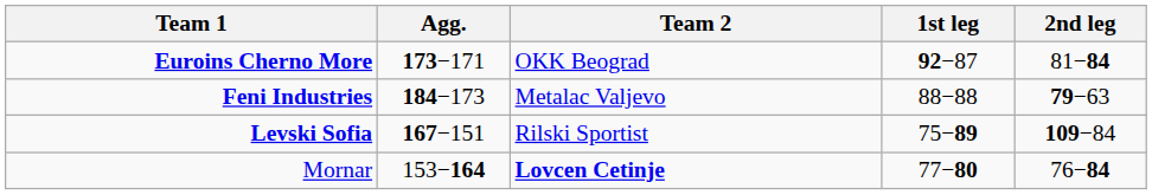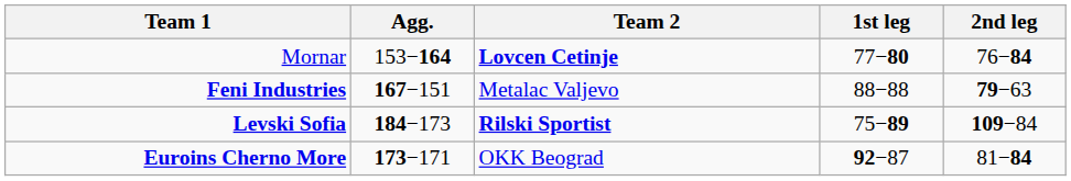rows swapped: Mornar <-> Euroins Cherno More
Feni Industries | Agg.: 184−173 -> 167−151
Levski Sofia | Agg.: 167−151 -> 184−173
Levski Sofia | Team 2: normal -> bold
